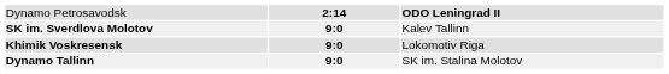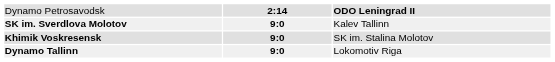Khimik Voskresensk | column 3: Lokomotiv Riga -> SK im. Stalina Molotov
Dynamo Tallinn | column 3: SK im. Stalina Molotov -> Lokomotiv Riga
